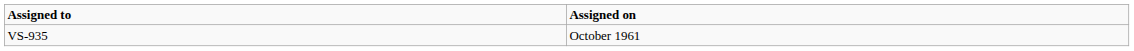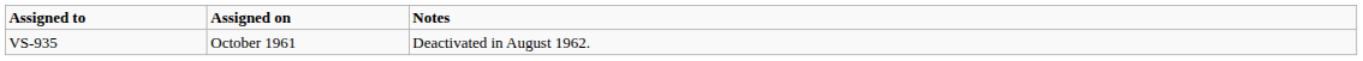+ column: Notes | Deactivated in August 1962.
